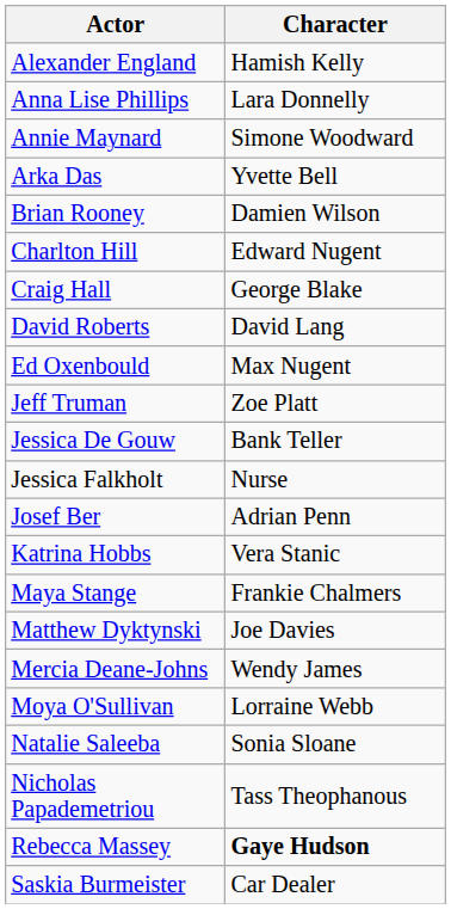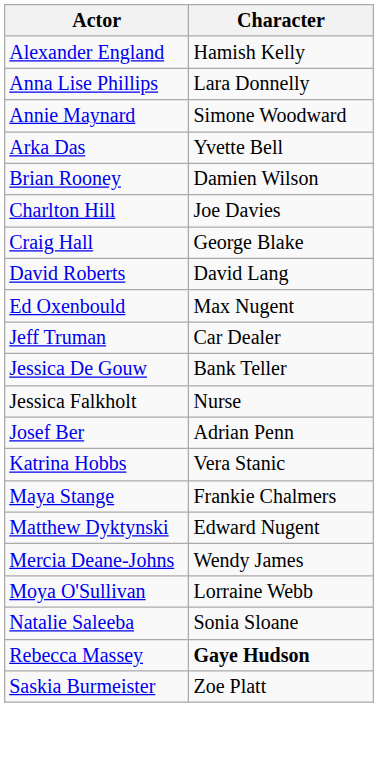Charlton Hill | Character: Edward Nugent -> Joe Davies
Jeff Truman | Character: Zoe Platt -> Car Dealer
Matthew Dyktynski | Character: Joe Davies -> Edward Nugent
- row: Nicholas Papademetriou | Tass Theophanous
Saskia Burmeister | Character: Car Dealer -> Zoe Platt
